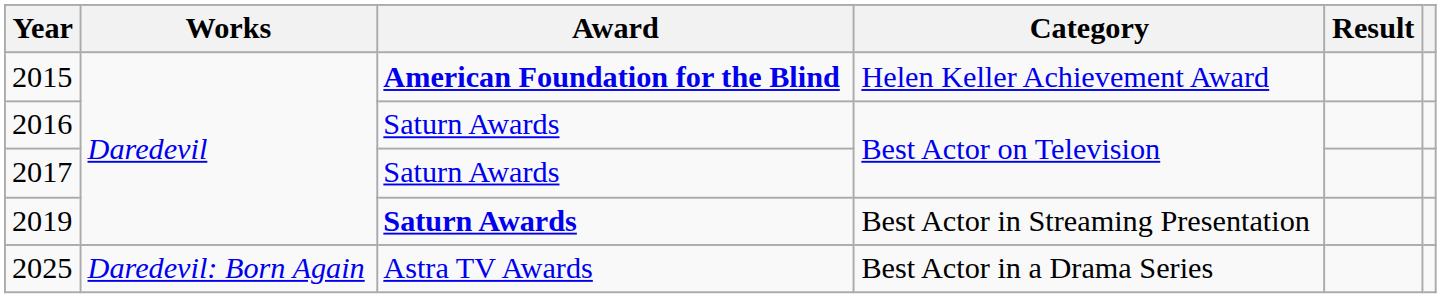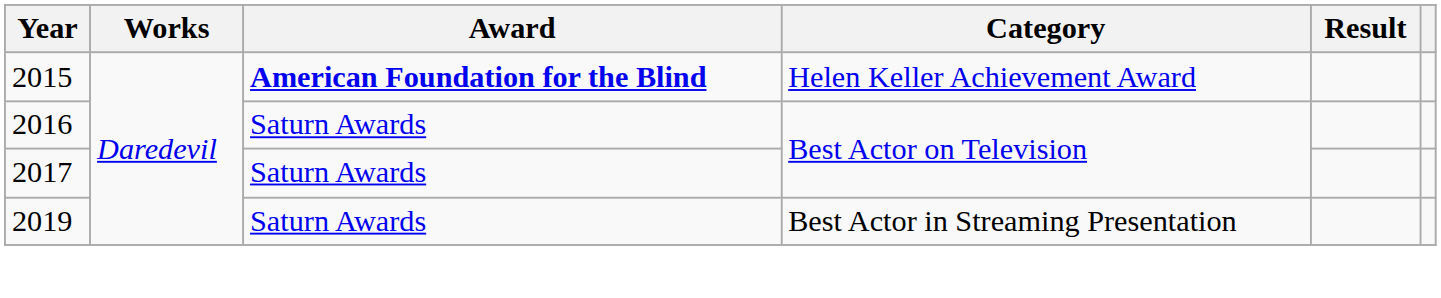2019 | Award: bold -> normal
- row: 2025 | Daredevil: Born Again | Astra TV Awards | Best Actor in a Drama Series
